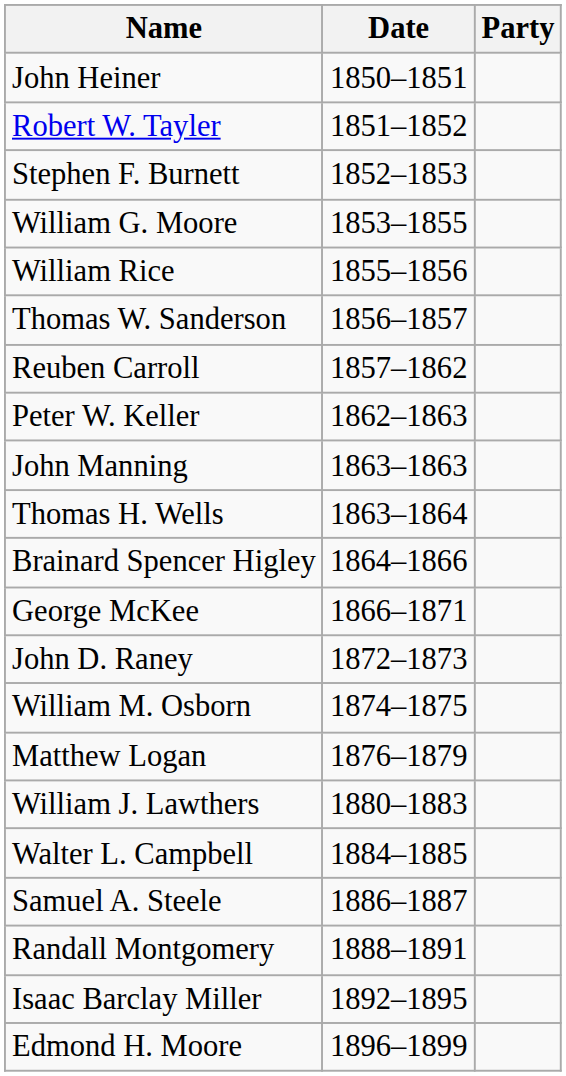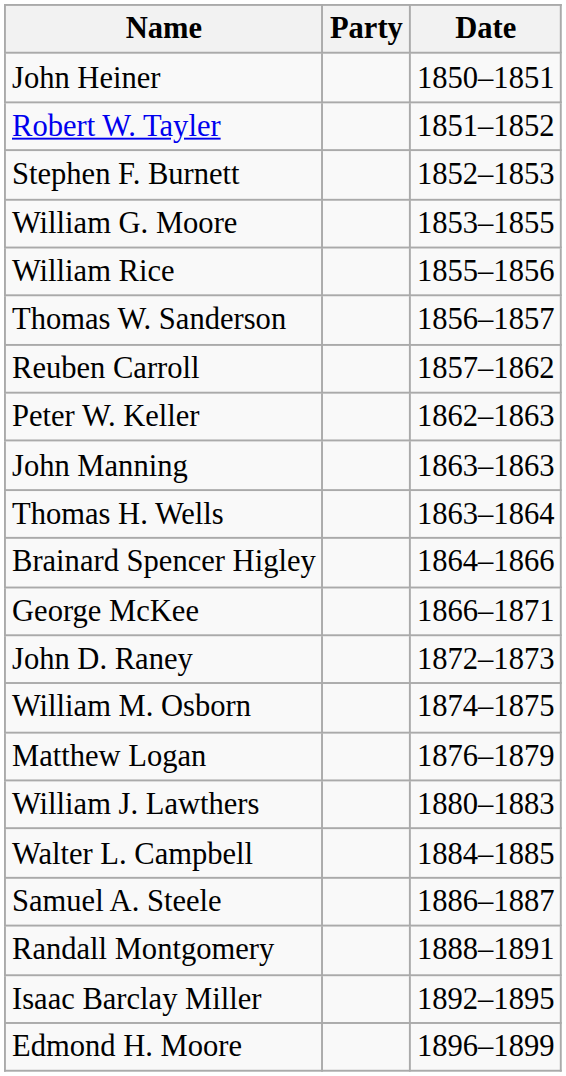columns swapped: Date <-> Party
